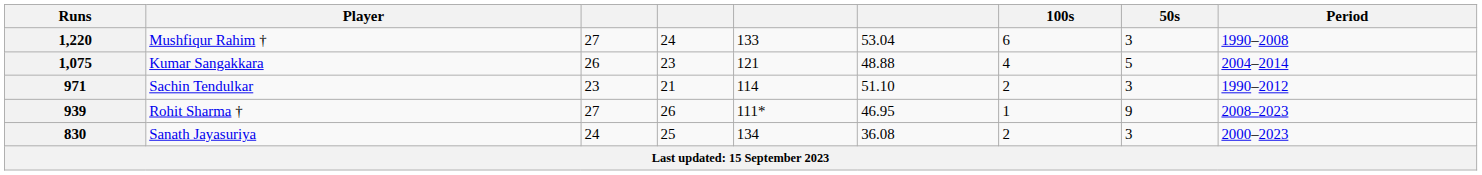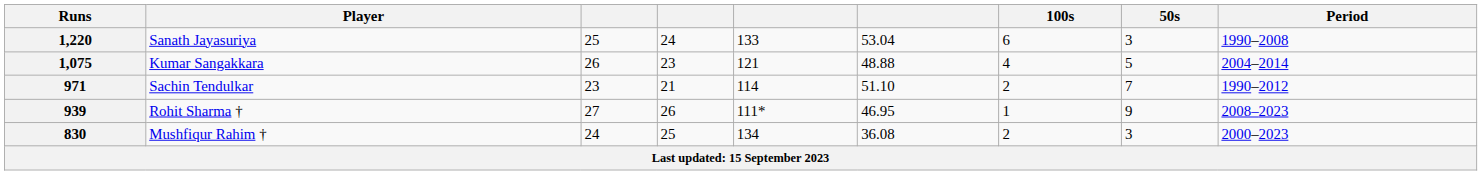1,220 | Player: Mushfiqur Rahim † -> Sanath Jayasuriya
1,220 | column 3: 27 -> 25
971 | 50s: 3 -> 7
830 | Player: Sanath Jayasuriya -> Mushfiqur Rahim †
